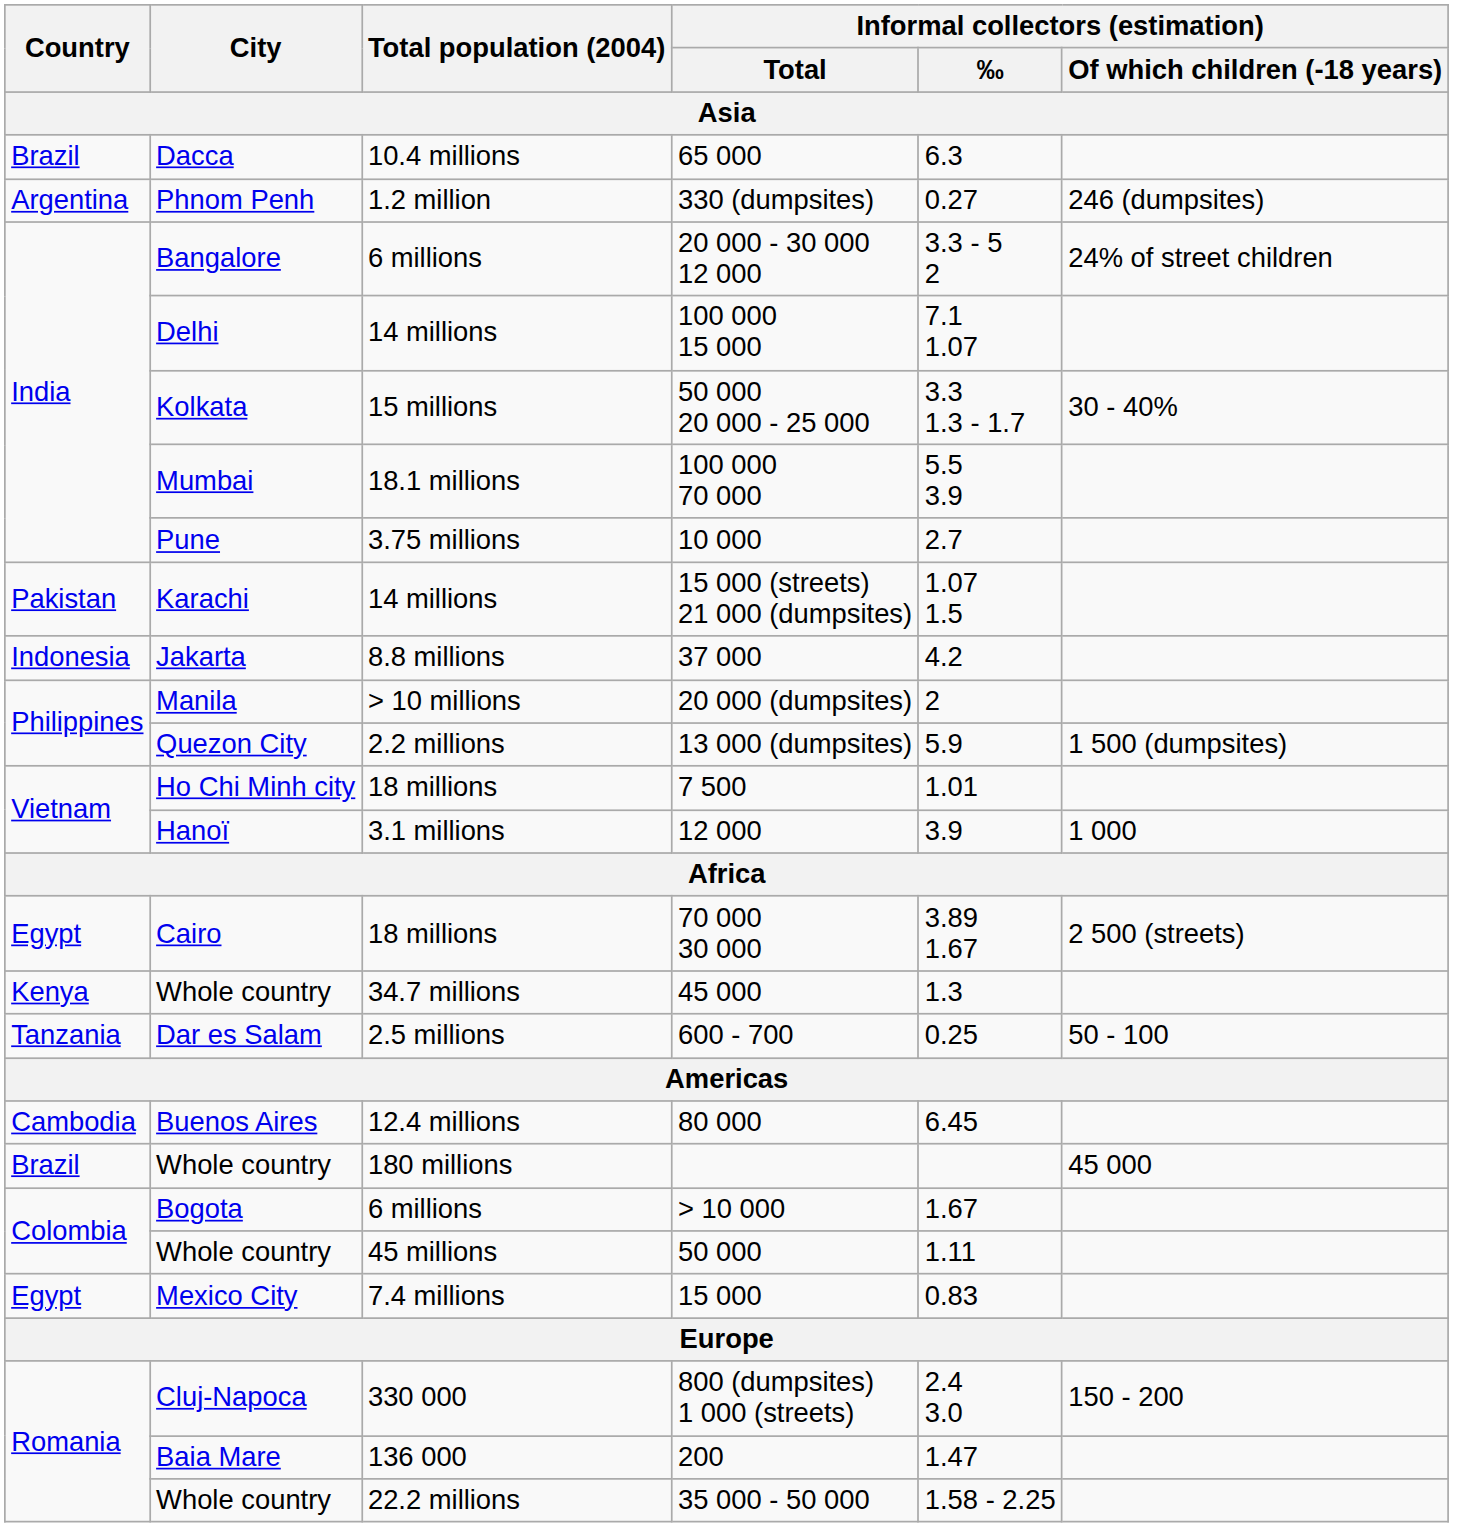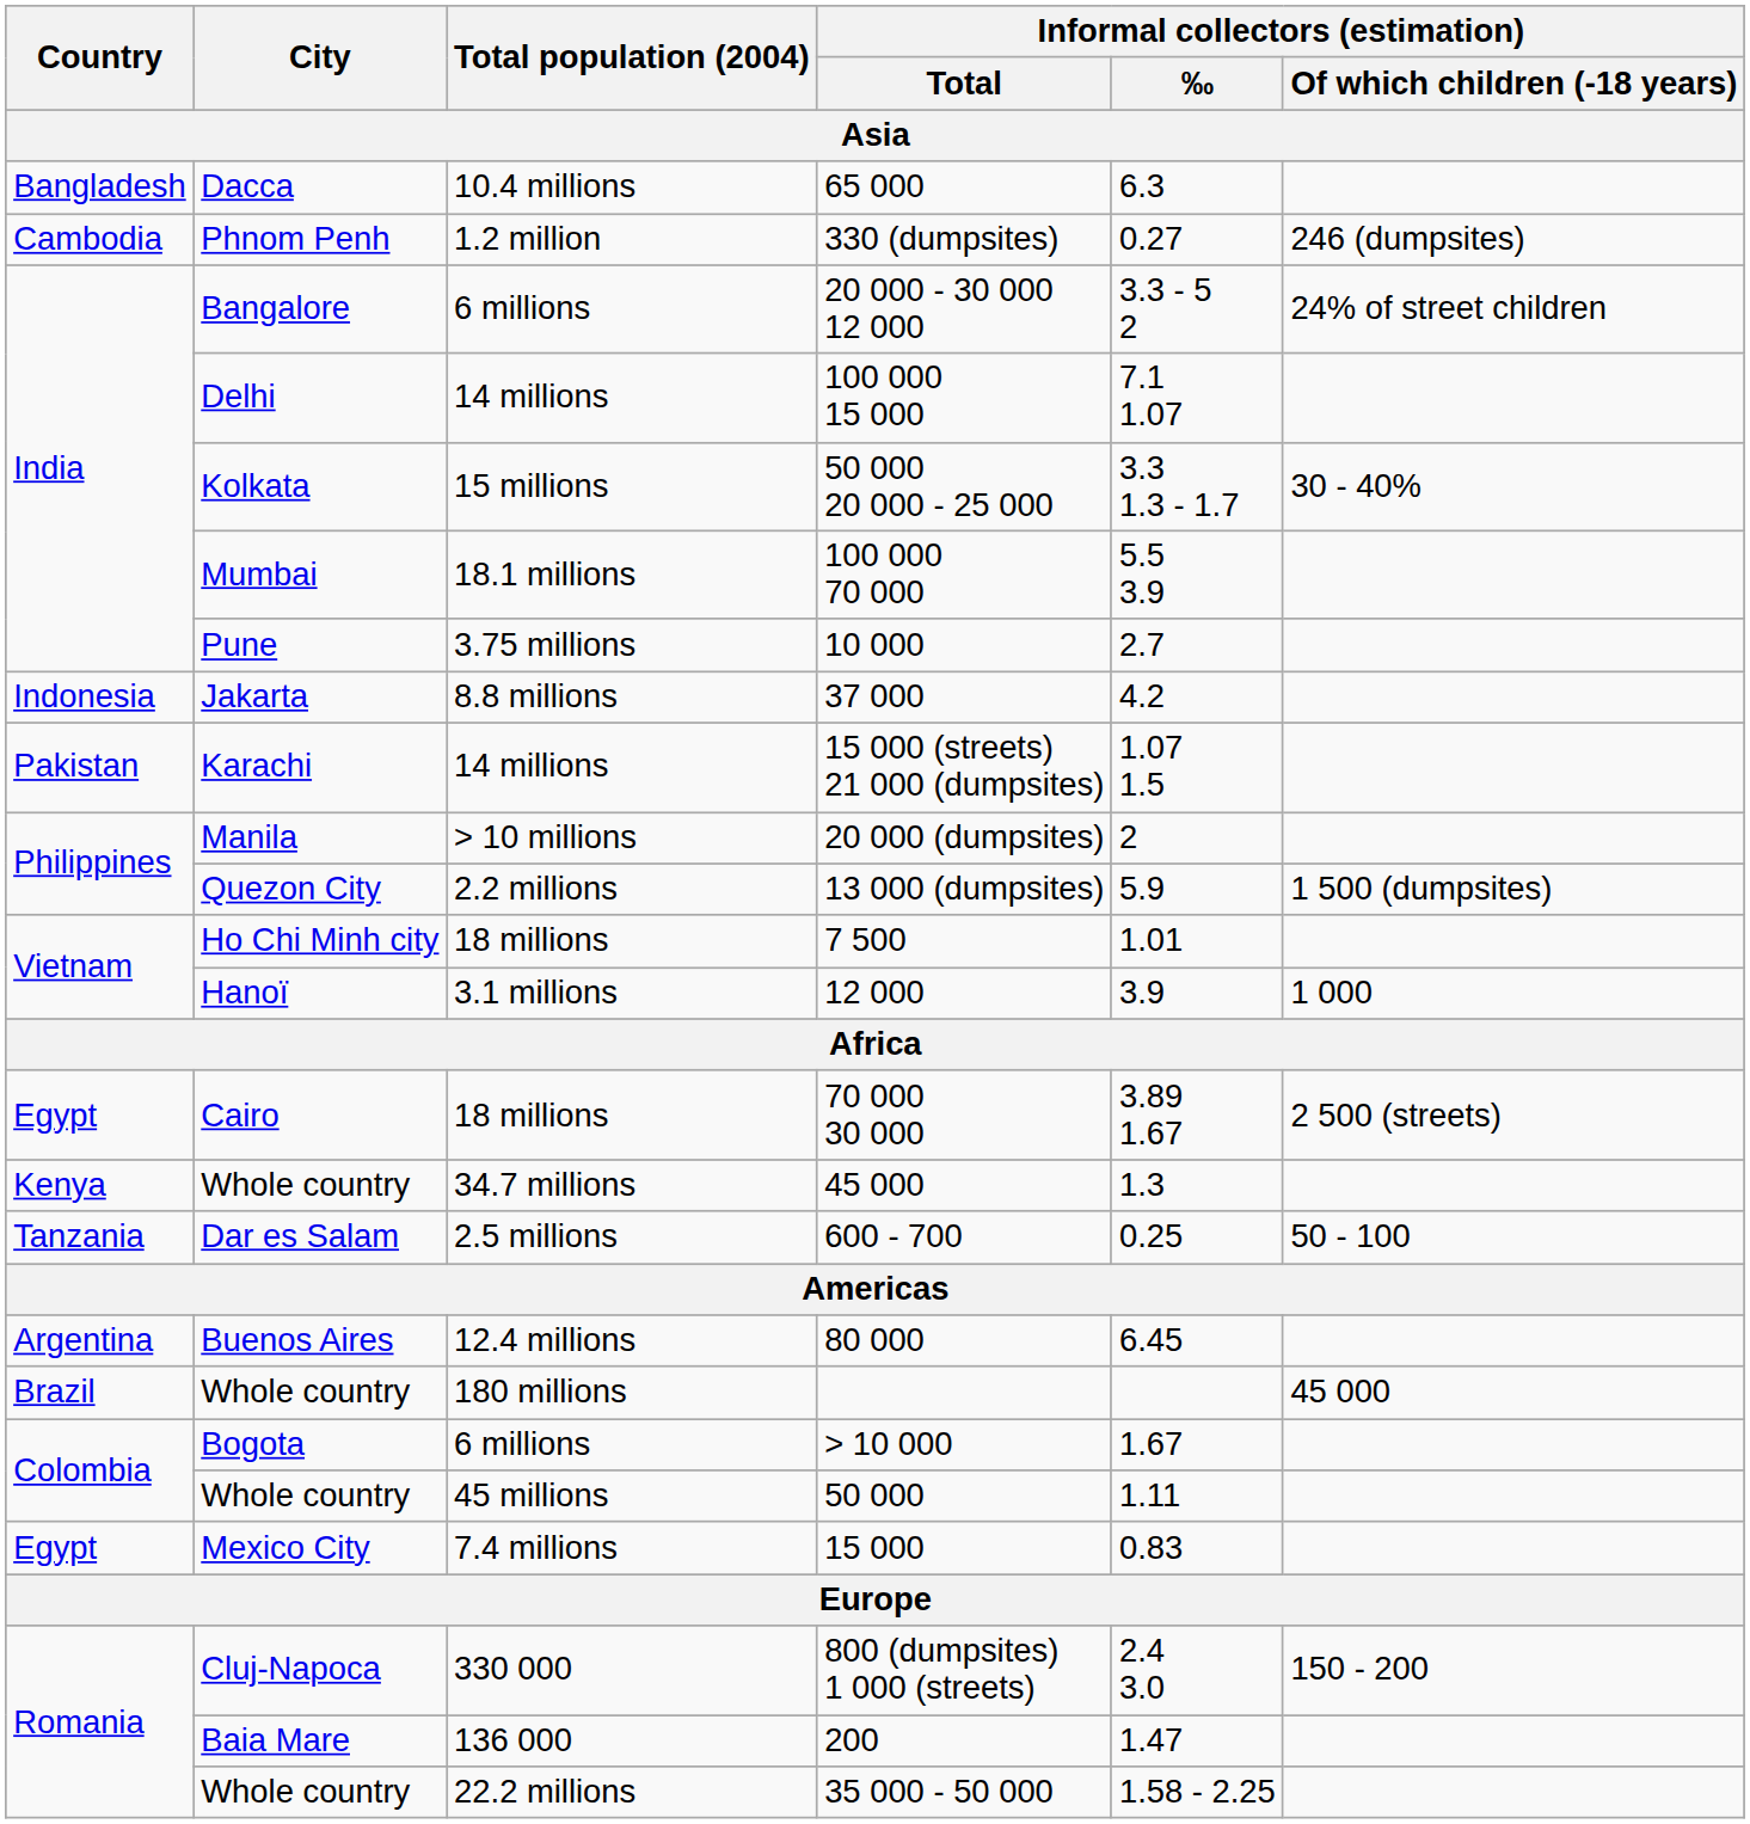65 000 | Country: Brazil -> Bangladesh
330 (dumpsites) | Country: Argentina -> Cambodia
rows swapped: 15 000 (streets) 21 000 (dumpsites) <-> 37 000
80 000 | Country: Cambodia -> Argentina
